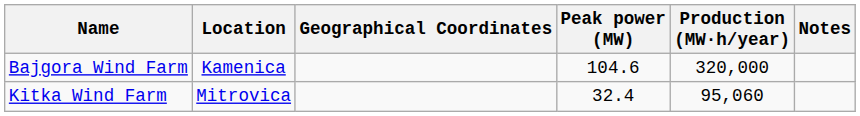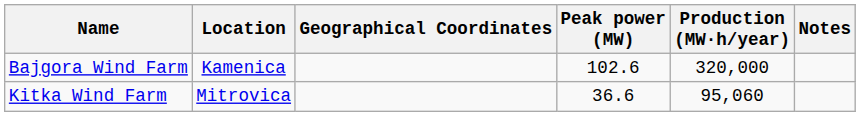Bajgora Wind Farm | Peak power (MW): 104.6 -> 102.6
Kitka Wind Farm | Peak power (MW): 32.4 -> 36.6
